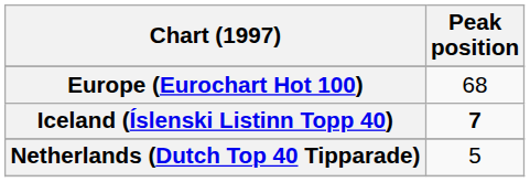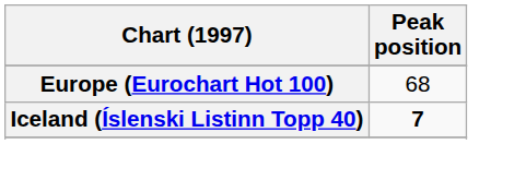- row: Netherlands (Dutch Top 40 Tipparade) | 5
